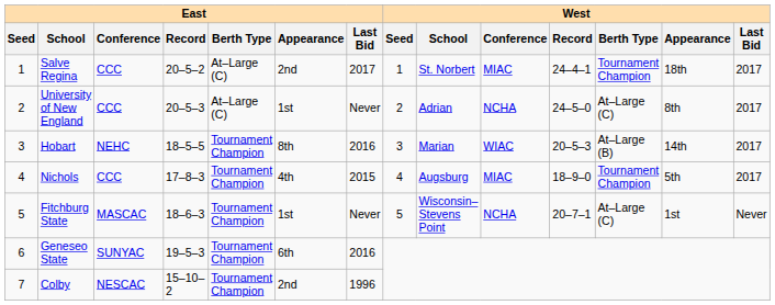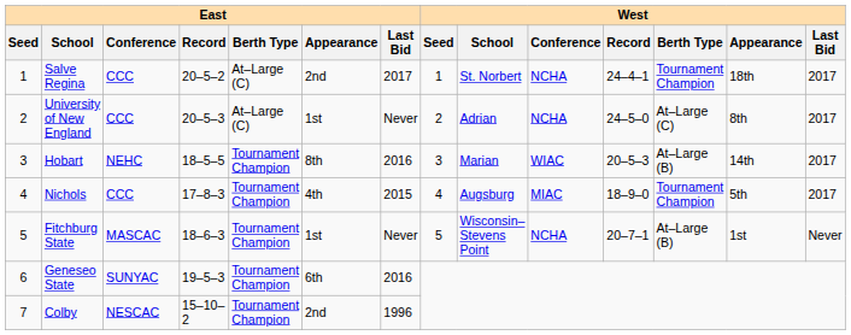Salve Regina | West / Conference: MIAC -> NCHA
Fitchburg State | West / Berth Type: At–Large (C) -> At–Large (B)
